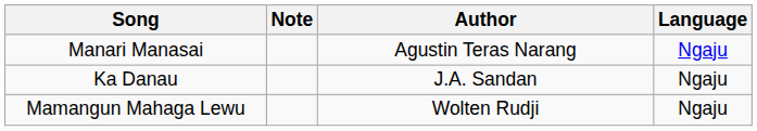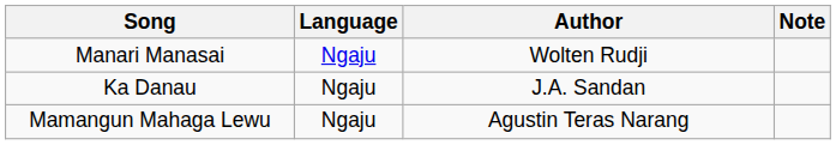columns swapped: Language <-> Note
Manari Manasai | Author: Agustin Teras Narang -> Wolten Rudji
Mamangun Mahaga Lewu | Author: Wolten Rudji -> Agustin Teras Narang
